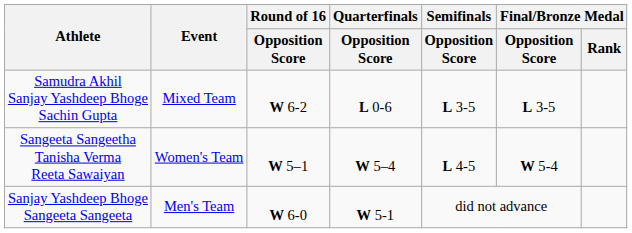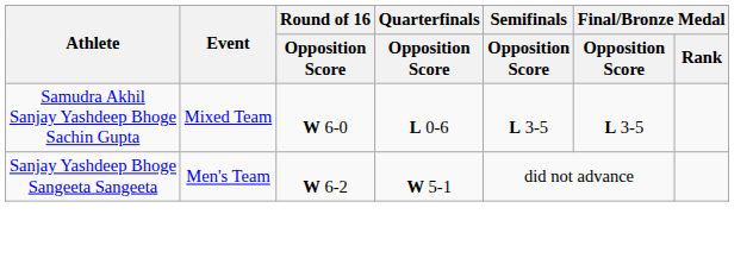Samudra Akhil Sanjay Yashdeep Bhoge Sachin Gupta | Round of 16 / Opposition Score: W 6-2 -> W 6-0
- row: Sangeeta Sangeetha Tanisha Verma Reeta Sawaiyan | Women's Team | W 5–1 | W 5–4 | L 4-5 | W 5-4
Sanjay Yashdeep Bhoge Sangeeta Sangeeta | Round of 16 / Opposition Score: W 6-0 -> W 6-2
